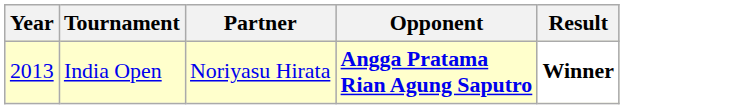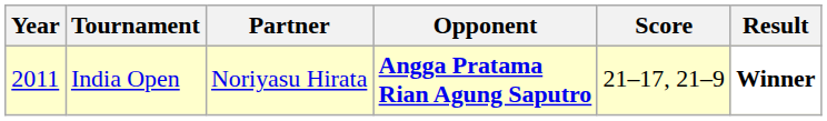+ column: Score | 21–17, 21–9
India Open | Year: 2013 -> 2011
